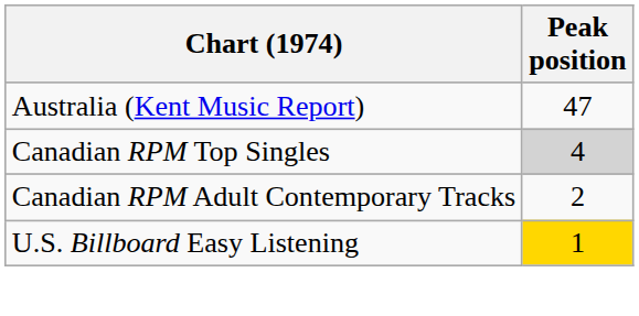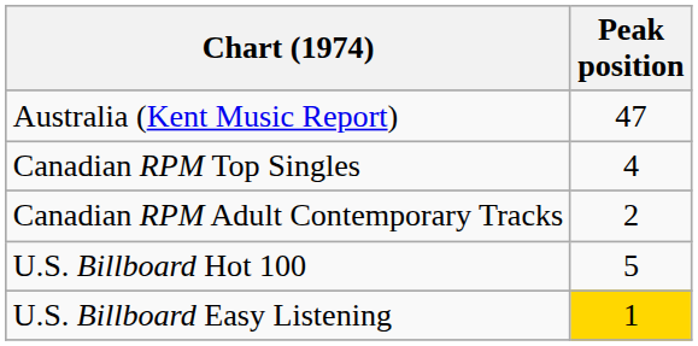Canadian RPM Top Singles | Peak position: lightgrey background -> no background
+ row: U.S. Billboard Hot 100 | 5
